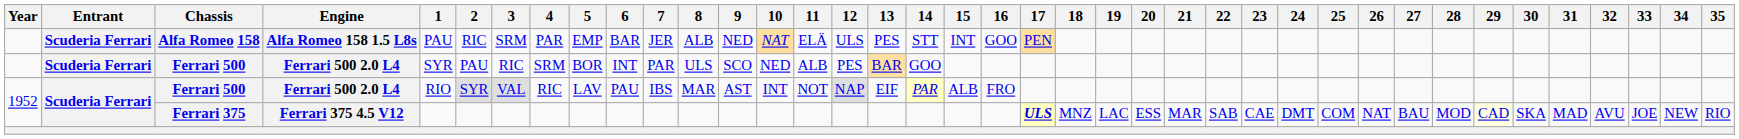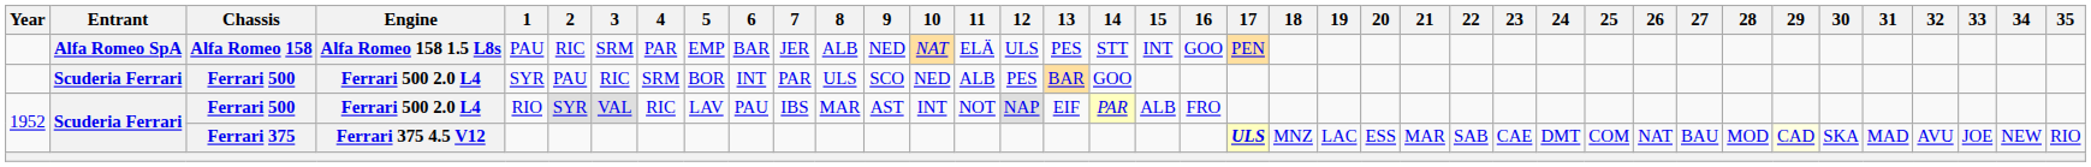Alfa Romeo 158 | Entrant: Scuderia Ferrari -> Alfa Romeo SpA
